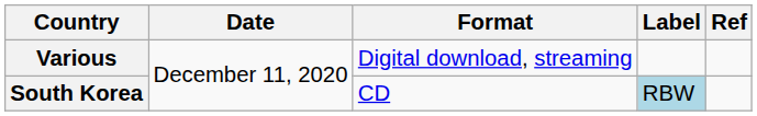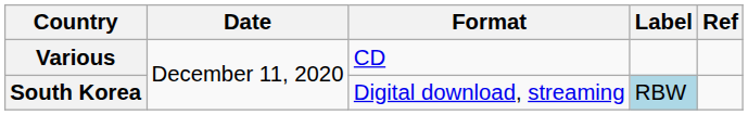Various | Format: Digital download, streaming -> CD
South Korea | Format: CD -> Digital download, streaming
